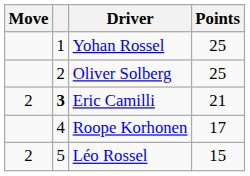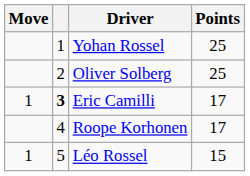Eric Camilli | Move: 2 -> 1
Eric Camilli | Points: 21 -> 17
Léo Rossel | Move: 2 -> 1
